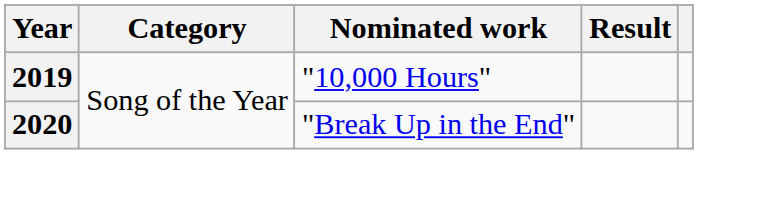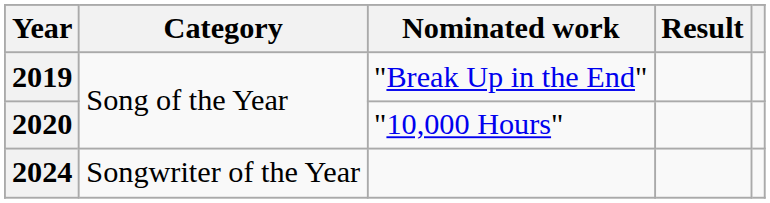2019 | Nominated work: "10,000 Hours" -> "Break Up in the End"
2020 | Nominated work: "Break Up in the End" -> "10,000 Hours"
+ row: 2024 | Songwriter of the Year
